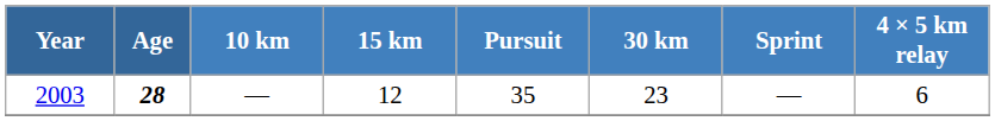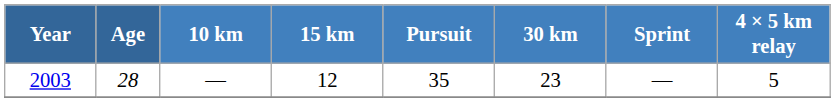2003 | Age: bold -> normal
2003 | 4 × 5 km relay: 6 -> 5
